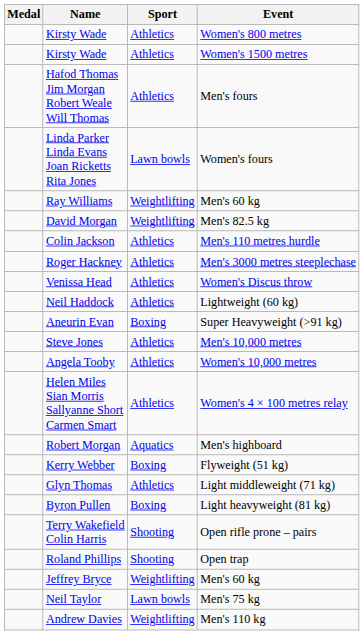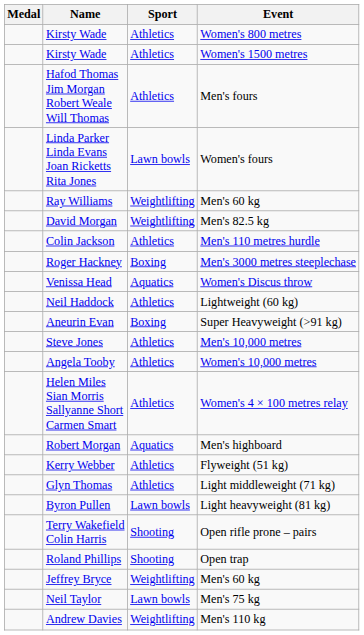Roger Hackney | Sport: Athletics -> Boxing
Venissa Head | Sport: Athletics -> Aquatics
Kerry Webber | Sport: Boxing -> Athletics
Byron Pullen | Sport: Boxing -> Lawn bowls
